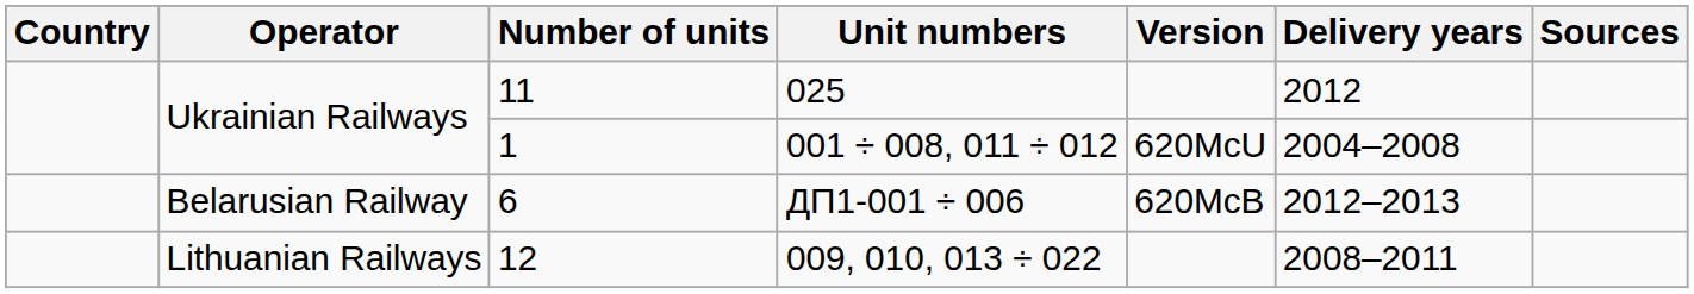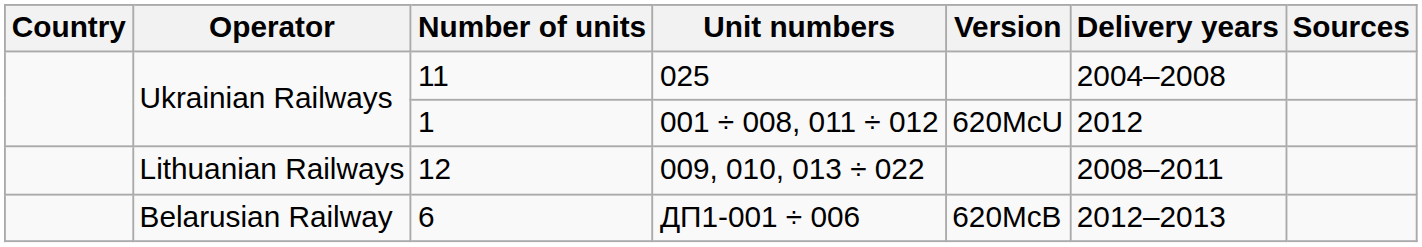11 | Delivery years: 2012 -> 2004–2008
1 | Delivery years: 2004–2008 -> 2012
rows swapped: 12 <-> 6
